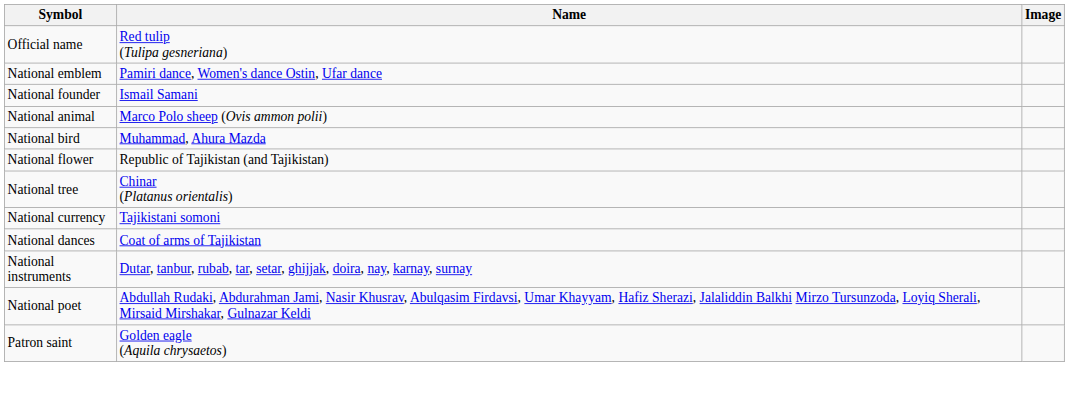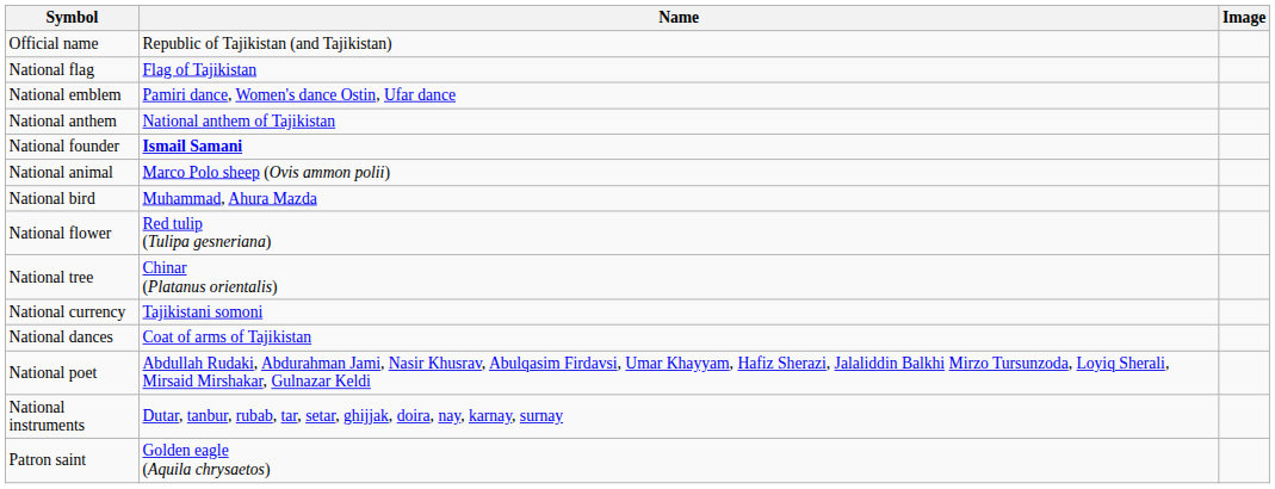Official name | Name: Red tulip (Tulipa gesneriana) -> Republic of Tajikistan (and Tajikistan)
+ row: National flag | Flag of Tajikistan
+ row: National anthem | National anthem of Tajikistan
National founder | Name: normal -> bold
National flower | Name: Republic of Tajikistan (and Tajikistan) -> Red tulip (Tulipa gesneriana)
rows swapped: National instruments <-> National poet
